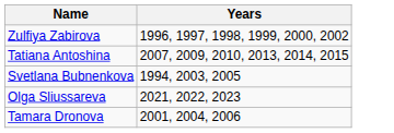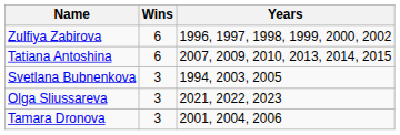+ column: Wins | 6 | 6 | 3 | 3 | 3
